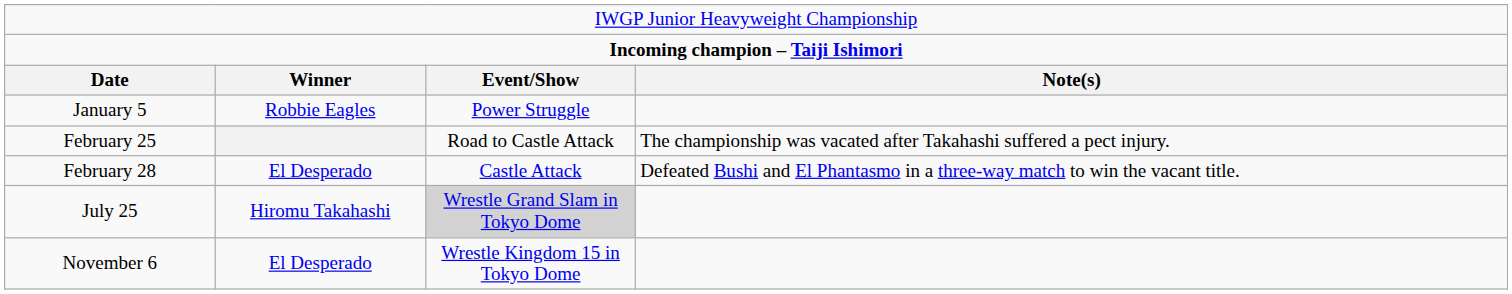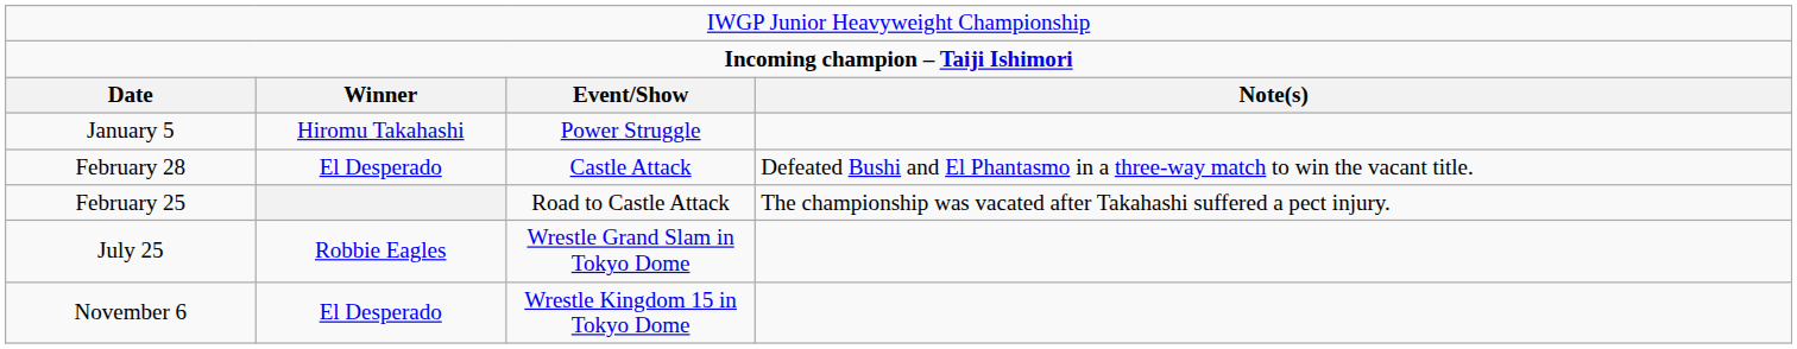January 5 | column 2: Robbie Eagles -> Hiromu Takahashi
rows swapped: February 25 <-> February 28
July 25 | column 2: Hiromu Takahashi -> Robbie Eagles
July 25 | column 3: lightgrey background -> no background
